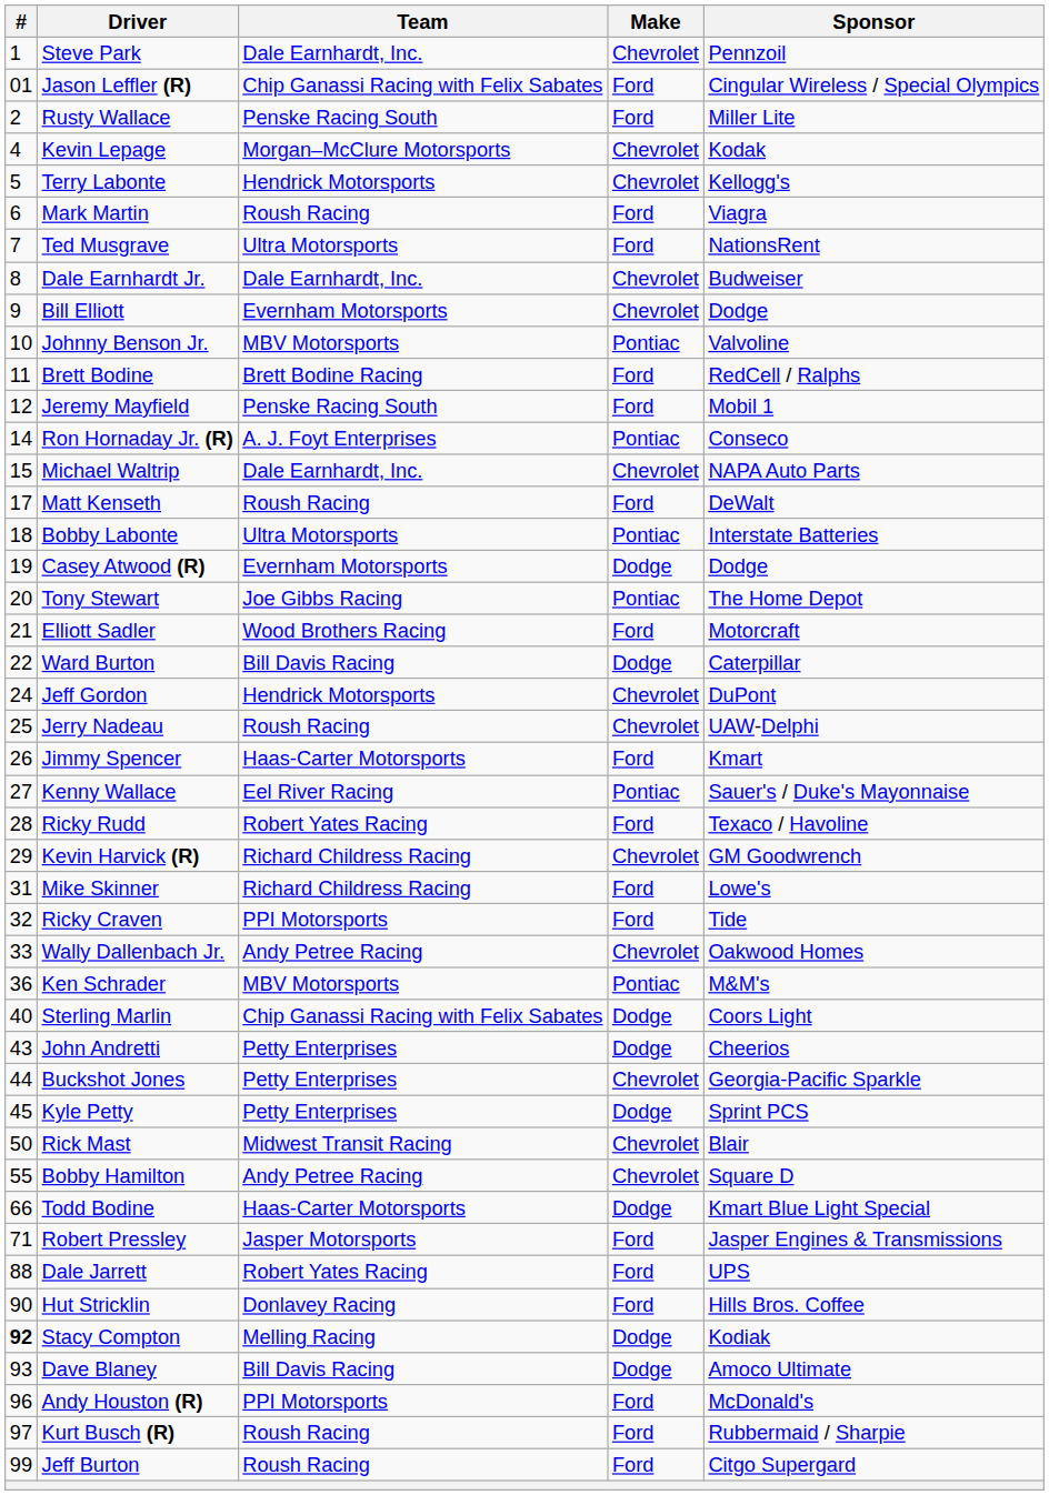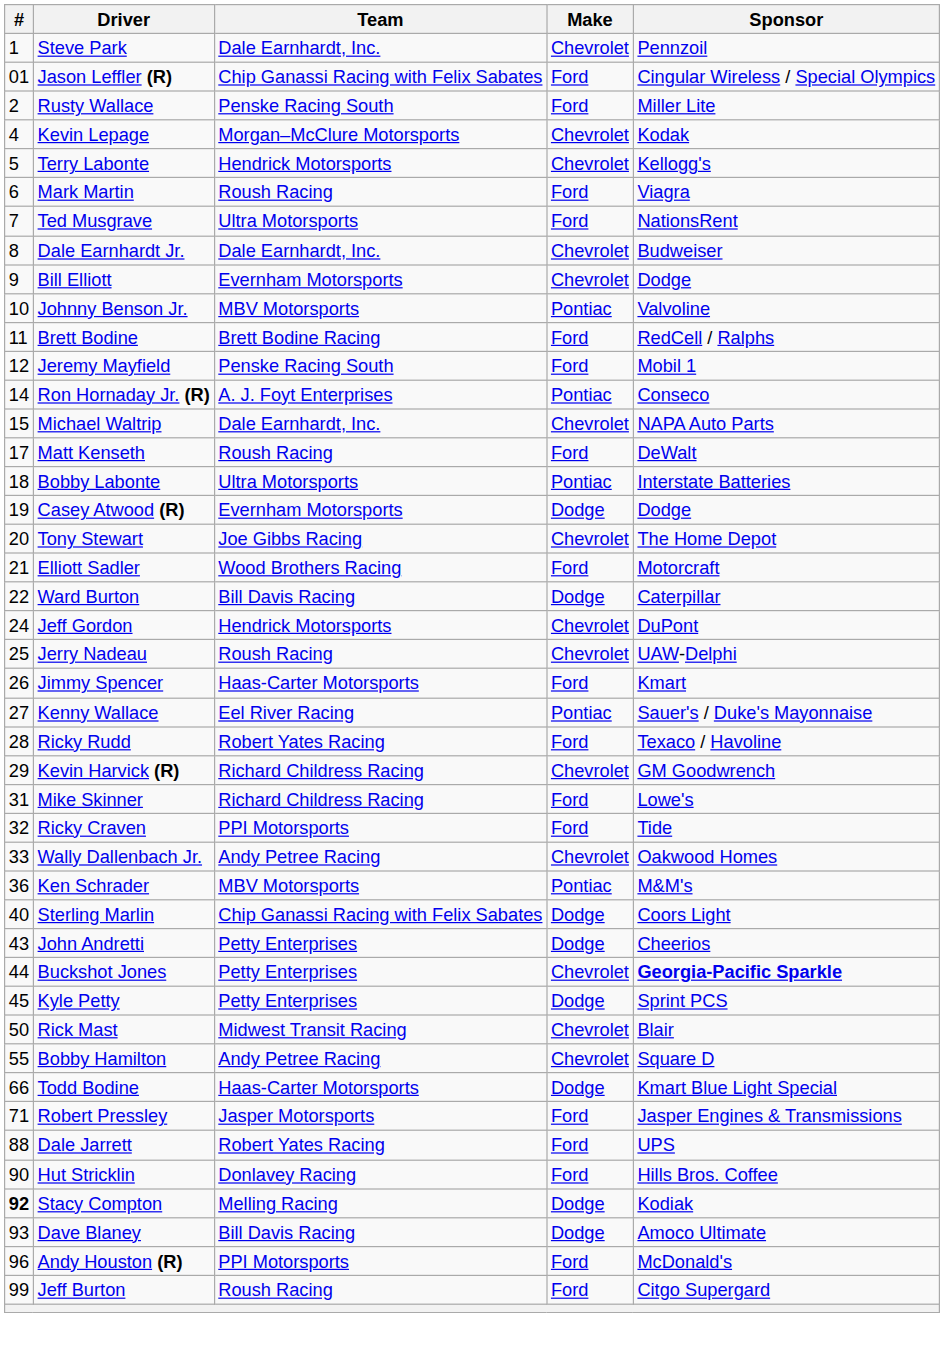Tony Stewart | Make: Pontiac -> Chevrolet
Buckshot Jones | Sponsor: normal -> bold
- row: 97 | Kurt Busch (R) | Roush Racing | Ford | Rubbermaid / Sharpie
